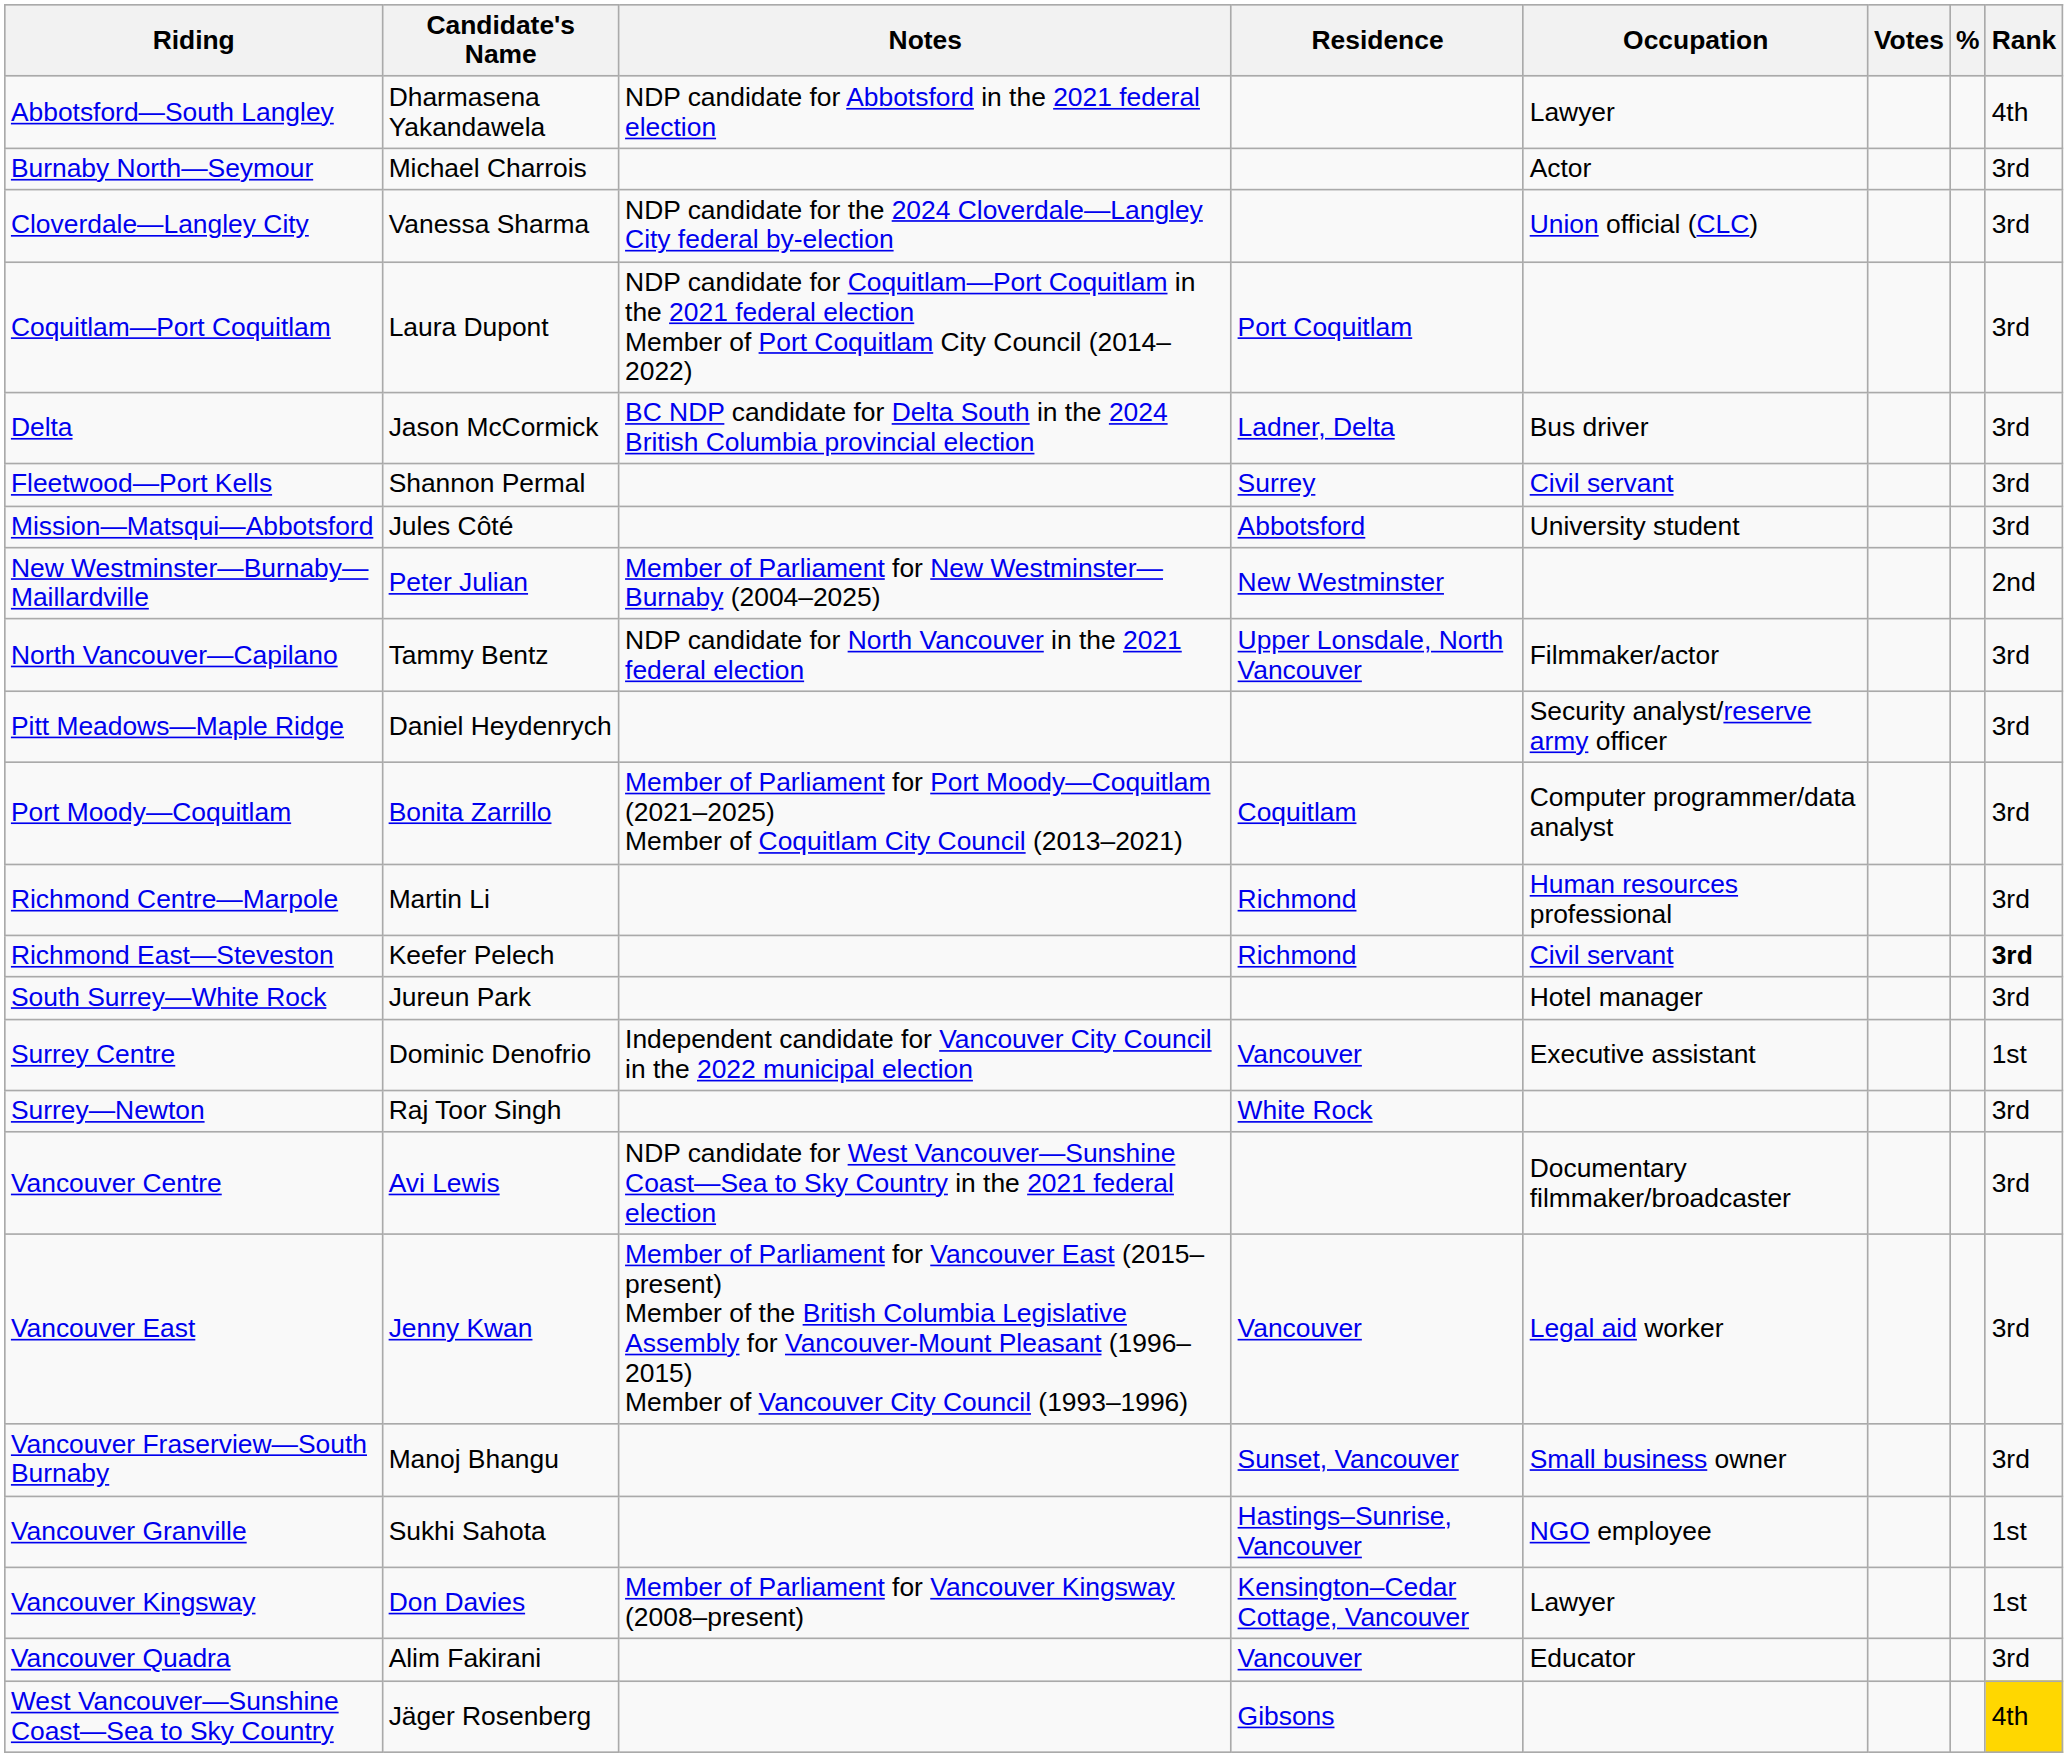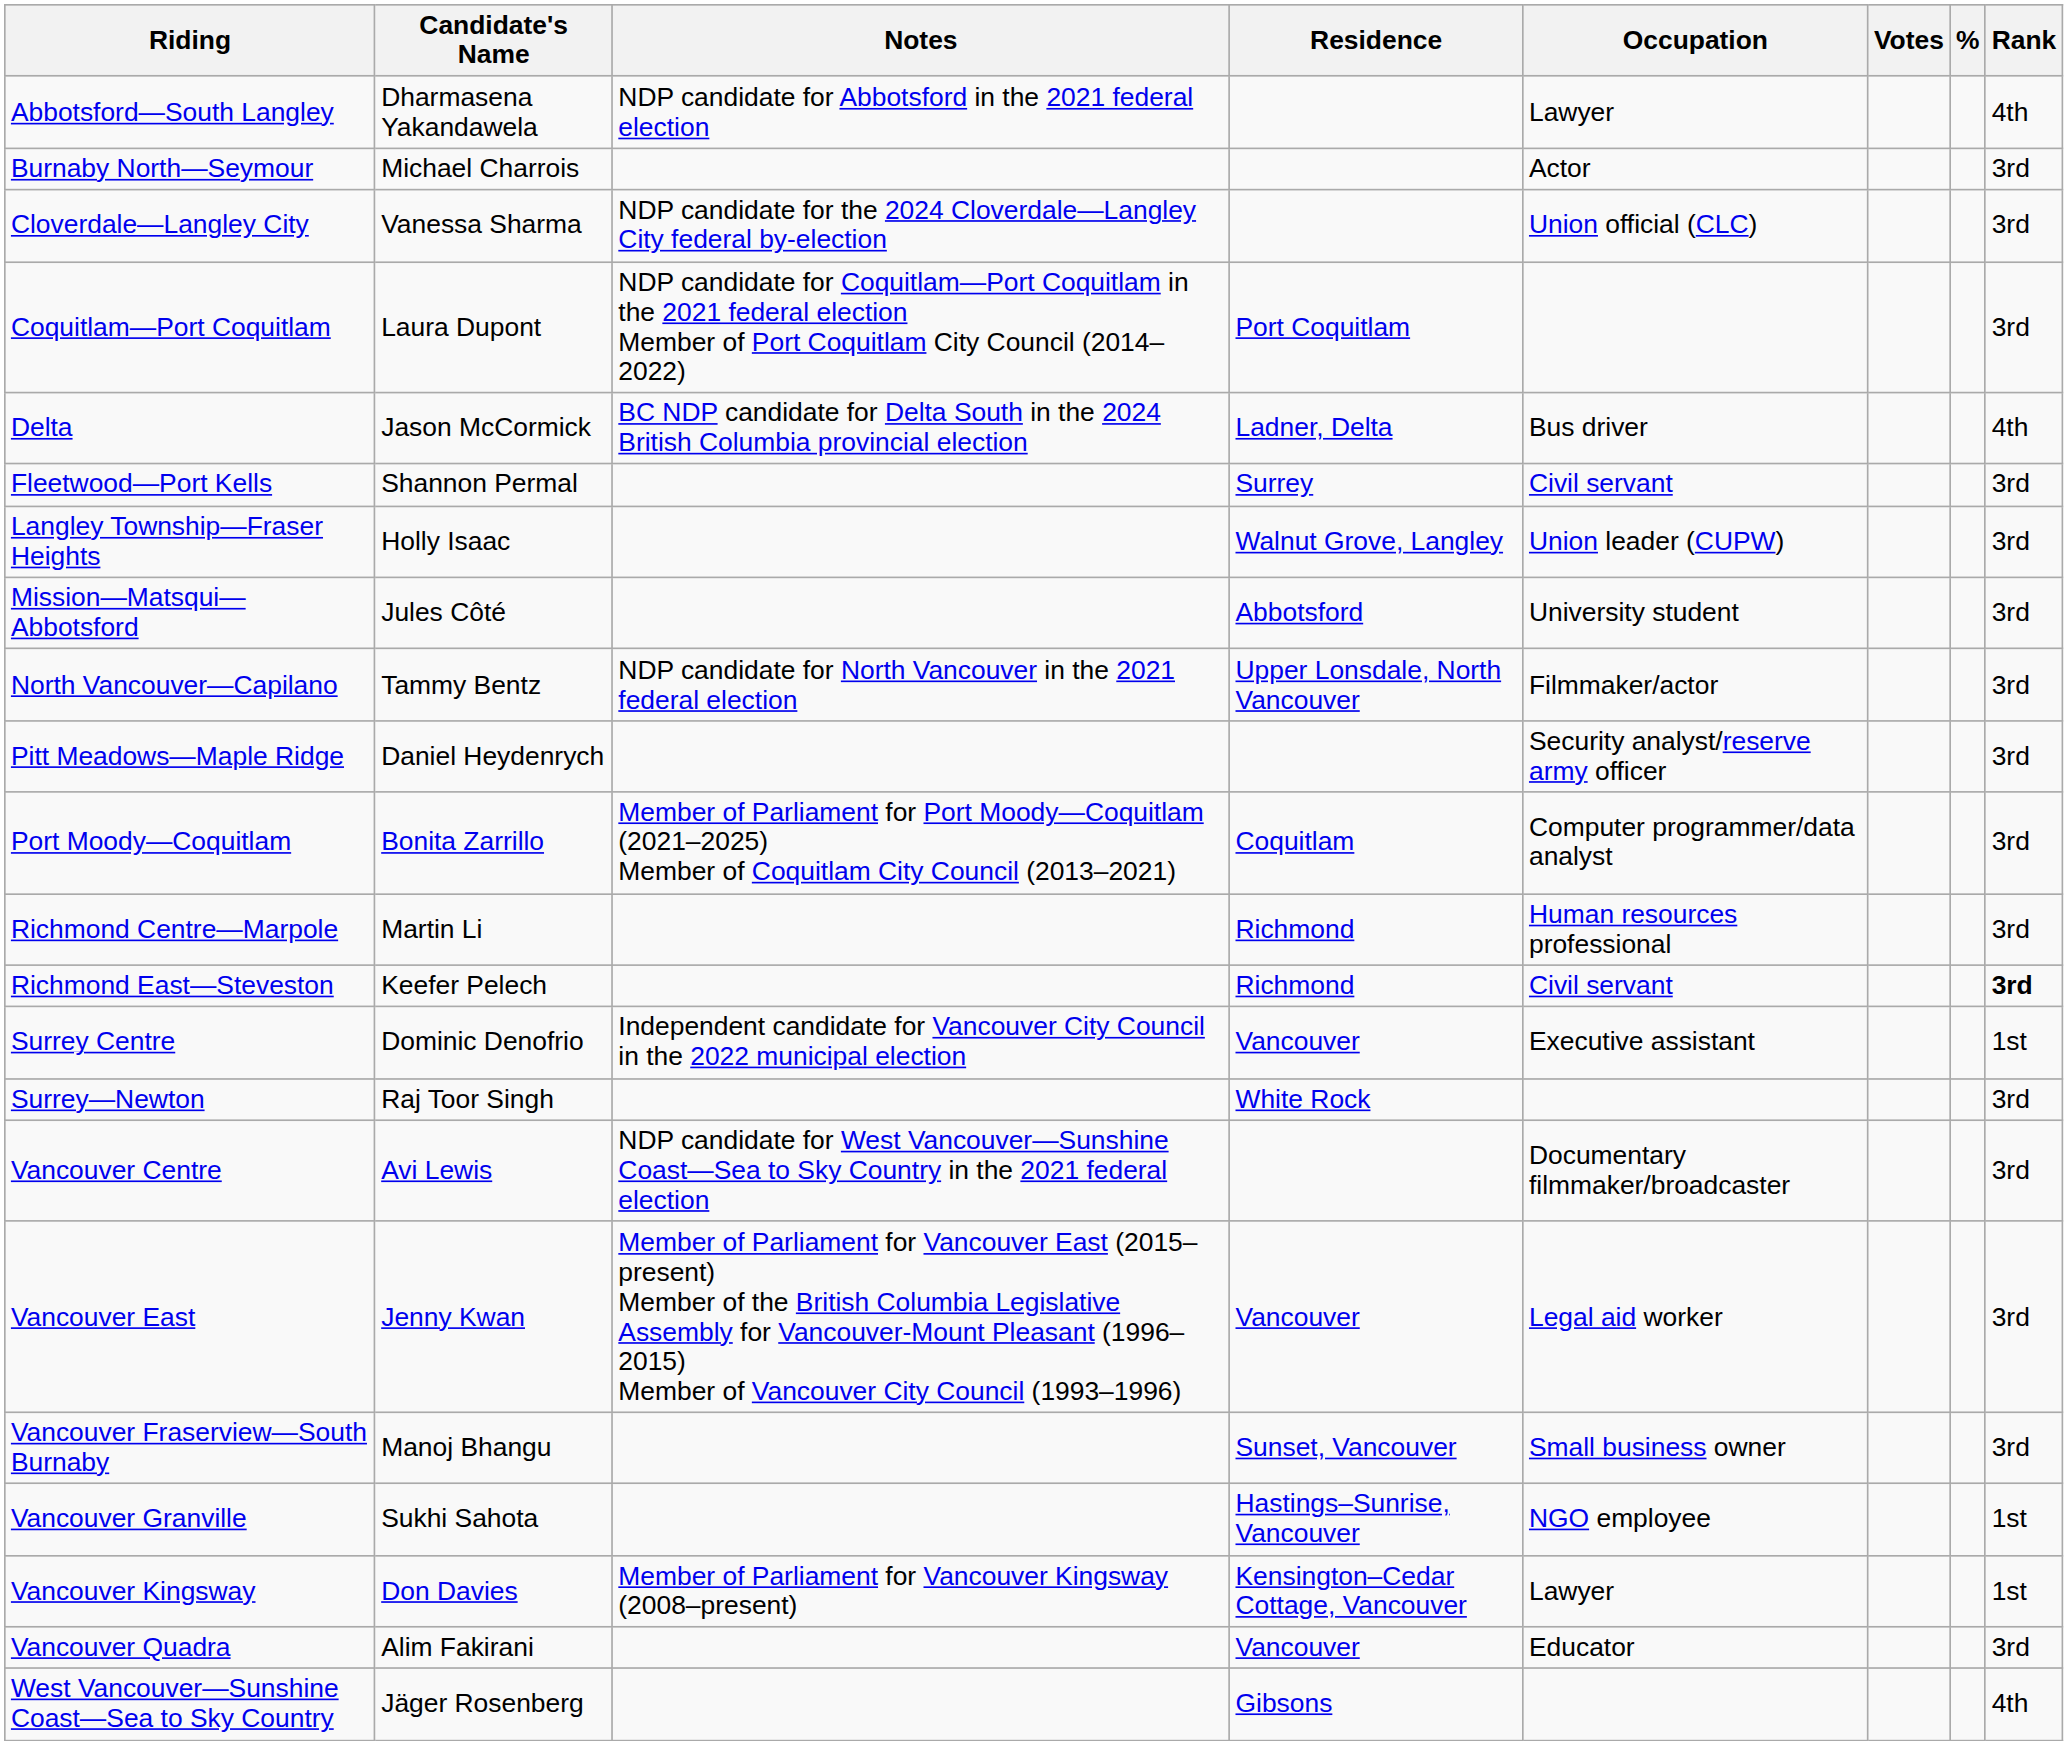Delta | Rank: 3rd -> 4th
+ row: Langley Township—Fraser Heights | Holly Isaac | Walnut Grove, Langley | Union leader (CUPW) | 3rd
- row: New Westminster—Burnaby—Maillardville | Peter Julian | Member of Parliament for New Westminster—Burnaby (2004–2025) | New Westminster | 2nd
- row: South Surrey—White Rock | Jureun Park | Hotel manager | 3rd
West Vancouver—Sunshine Coast—Sea to Sky Country | Rank: gold background -> no background
